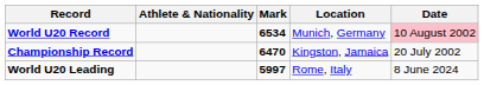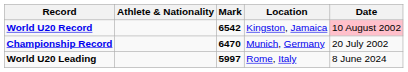World U20 Record | Mark: 6534 -> 6542
World U20 Record | Location: Munich, Germany -> Kingston, Jamaica
Championship Record | Location: Kingston, Jamaica -> Munich, Germany
